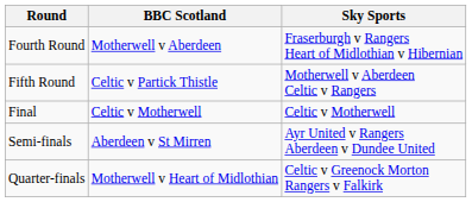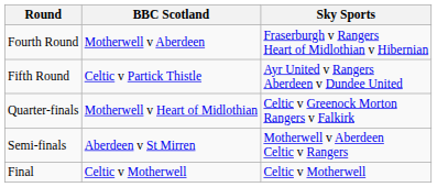Fifth Round | Sky Sports: Motherwell v Aberdeen Celtic v Rangers -> Ayr United v Rangers Aberdeen v Dundee United
rows swapped: Quarter-finals <-> Final
Semi-finals | Sky Sports: Ayr United v Rangers Aberdeen v Dundee United -> Motherwell v Aberdeen Celtic v Rangers
